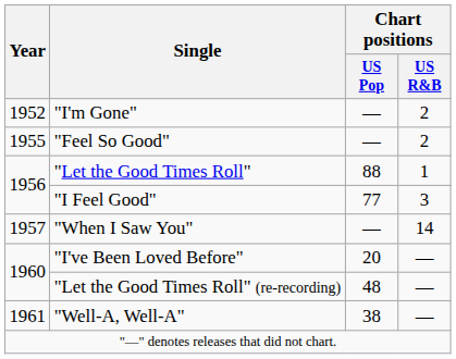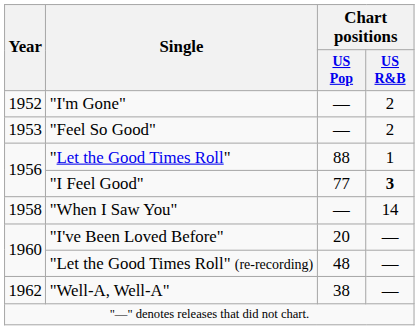"Feel So Good" | Year: 1955 -> 1953
"I Feel Good" | Chart positions / US R&B: normal -> bold
"When I Saw You" | Year: 1957 -> 1958
"Well-A, Well-A" | Year: 1961 -> 1962
